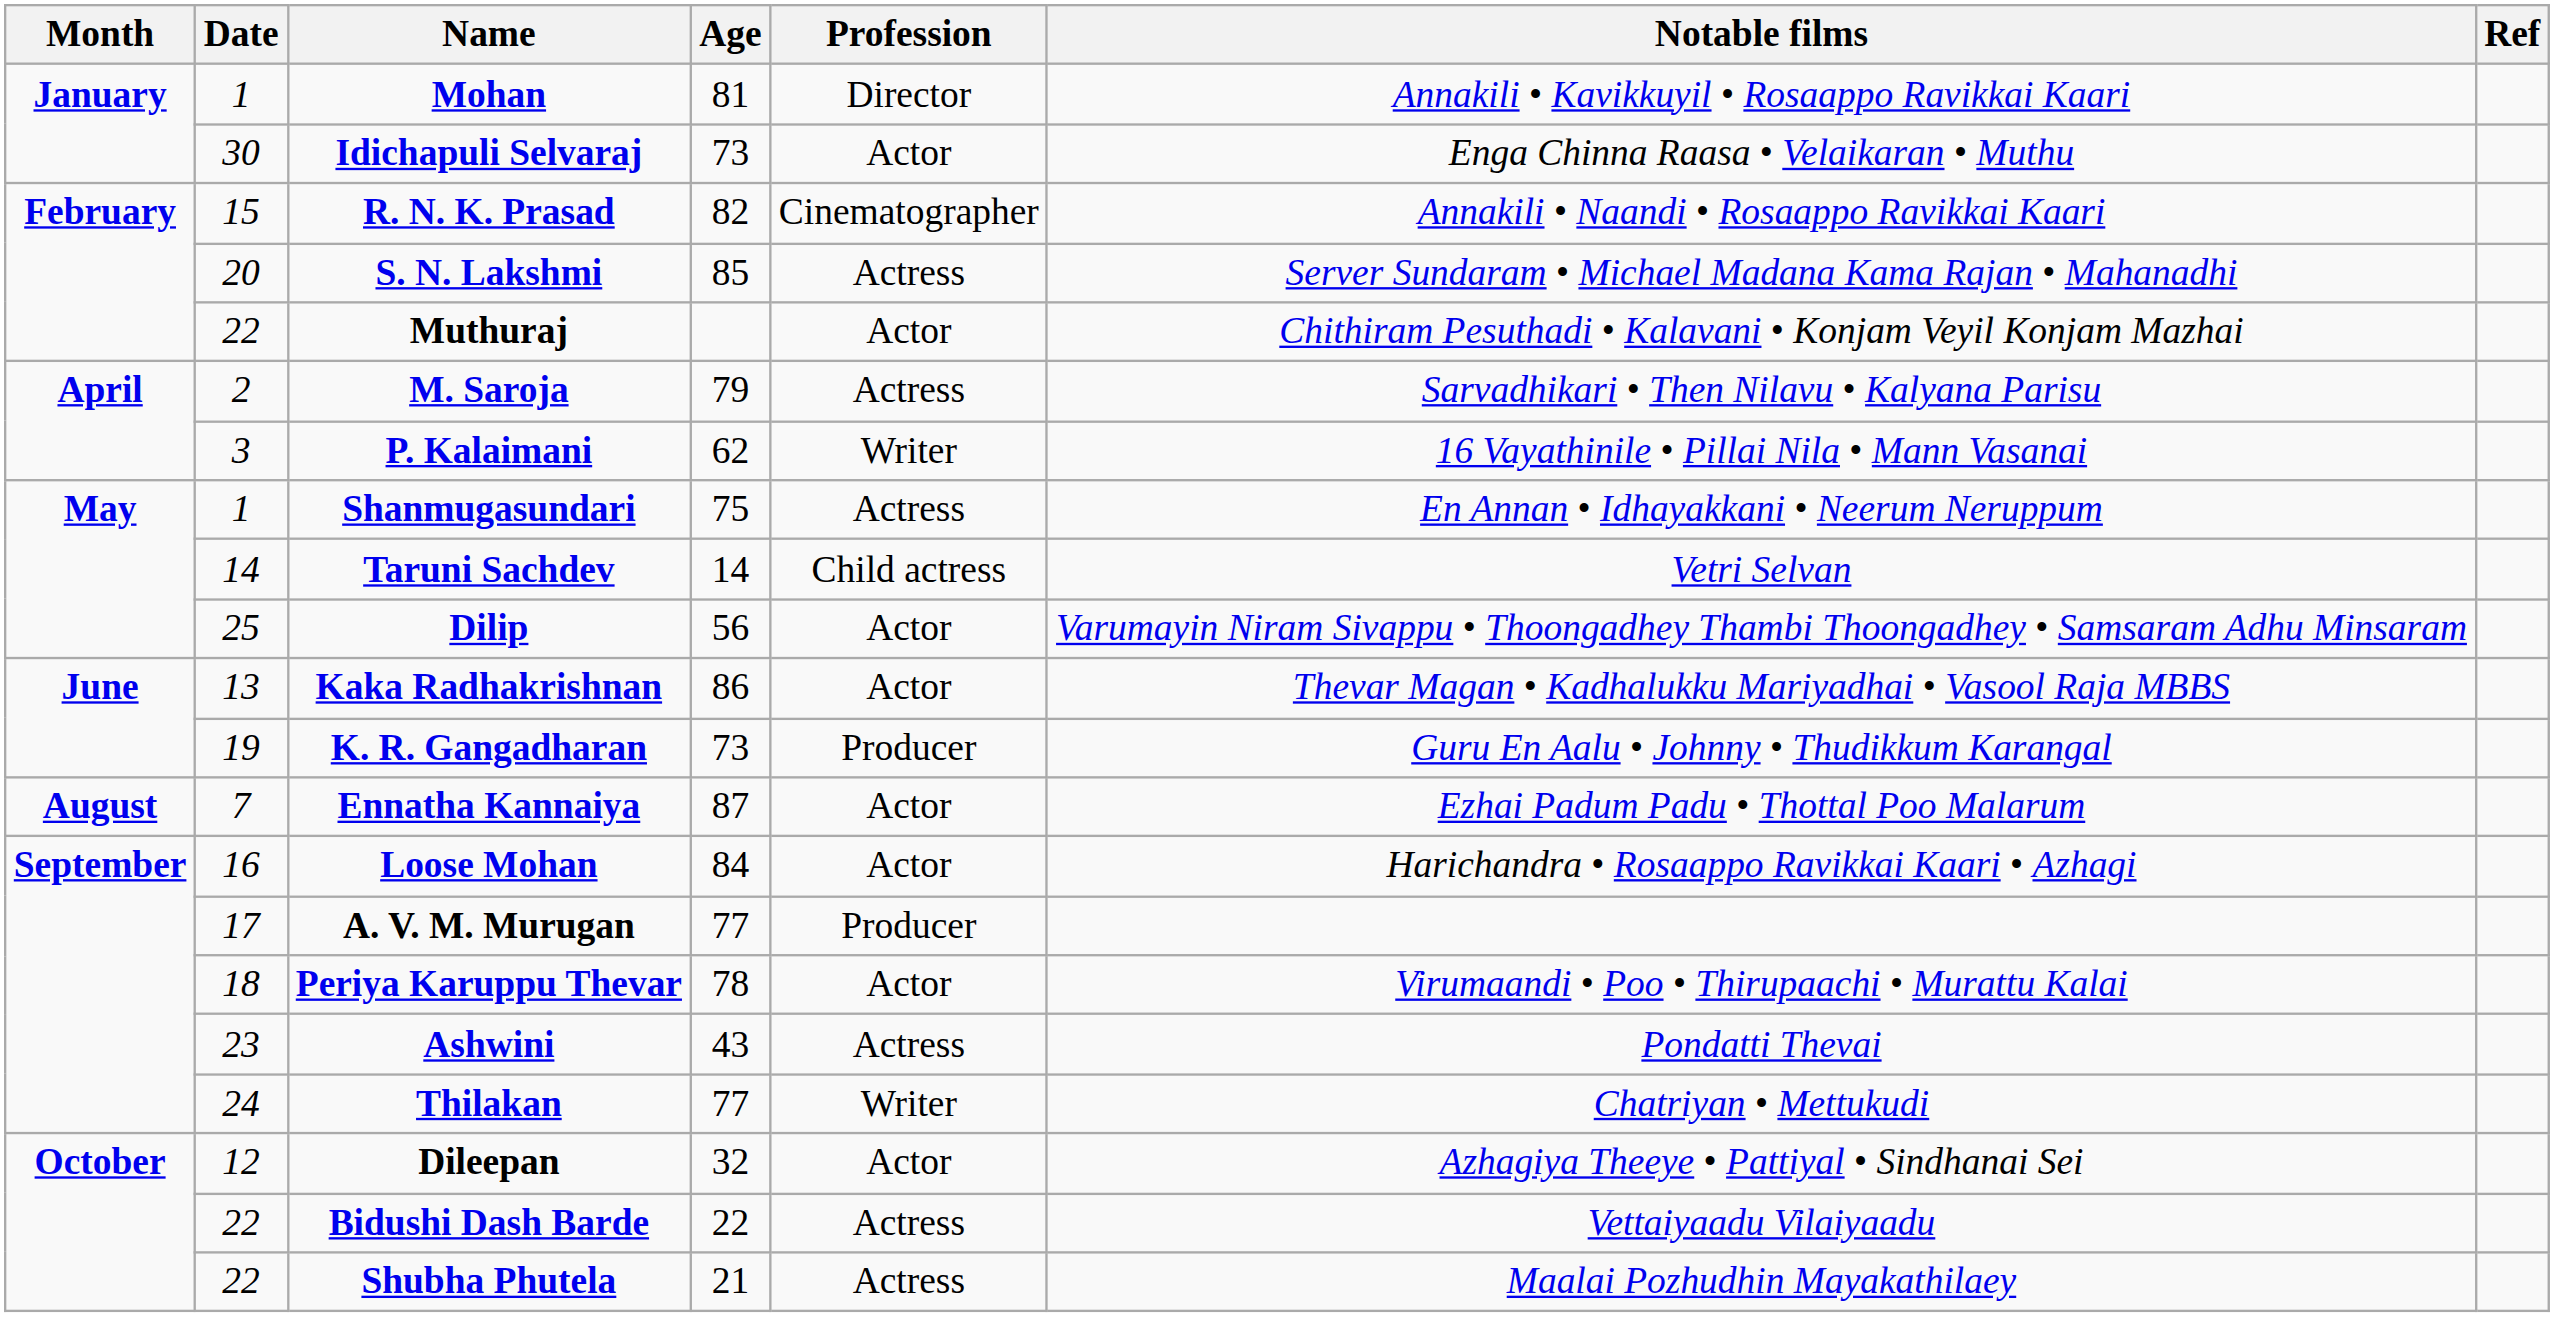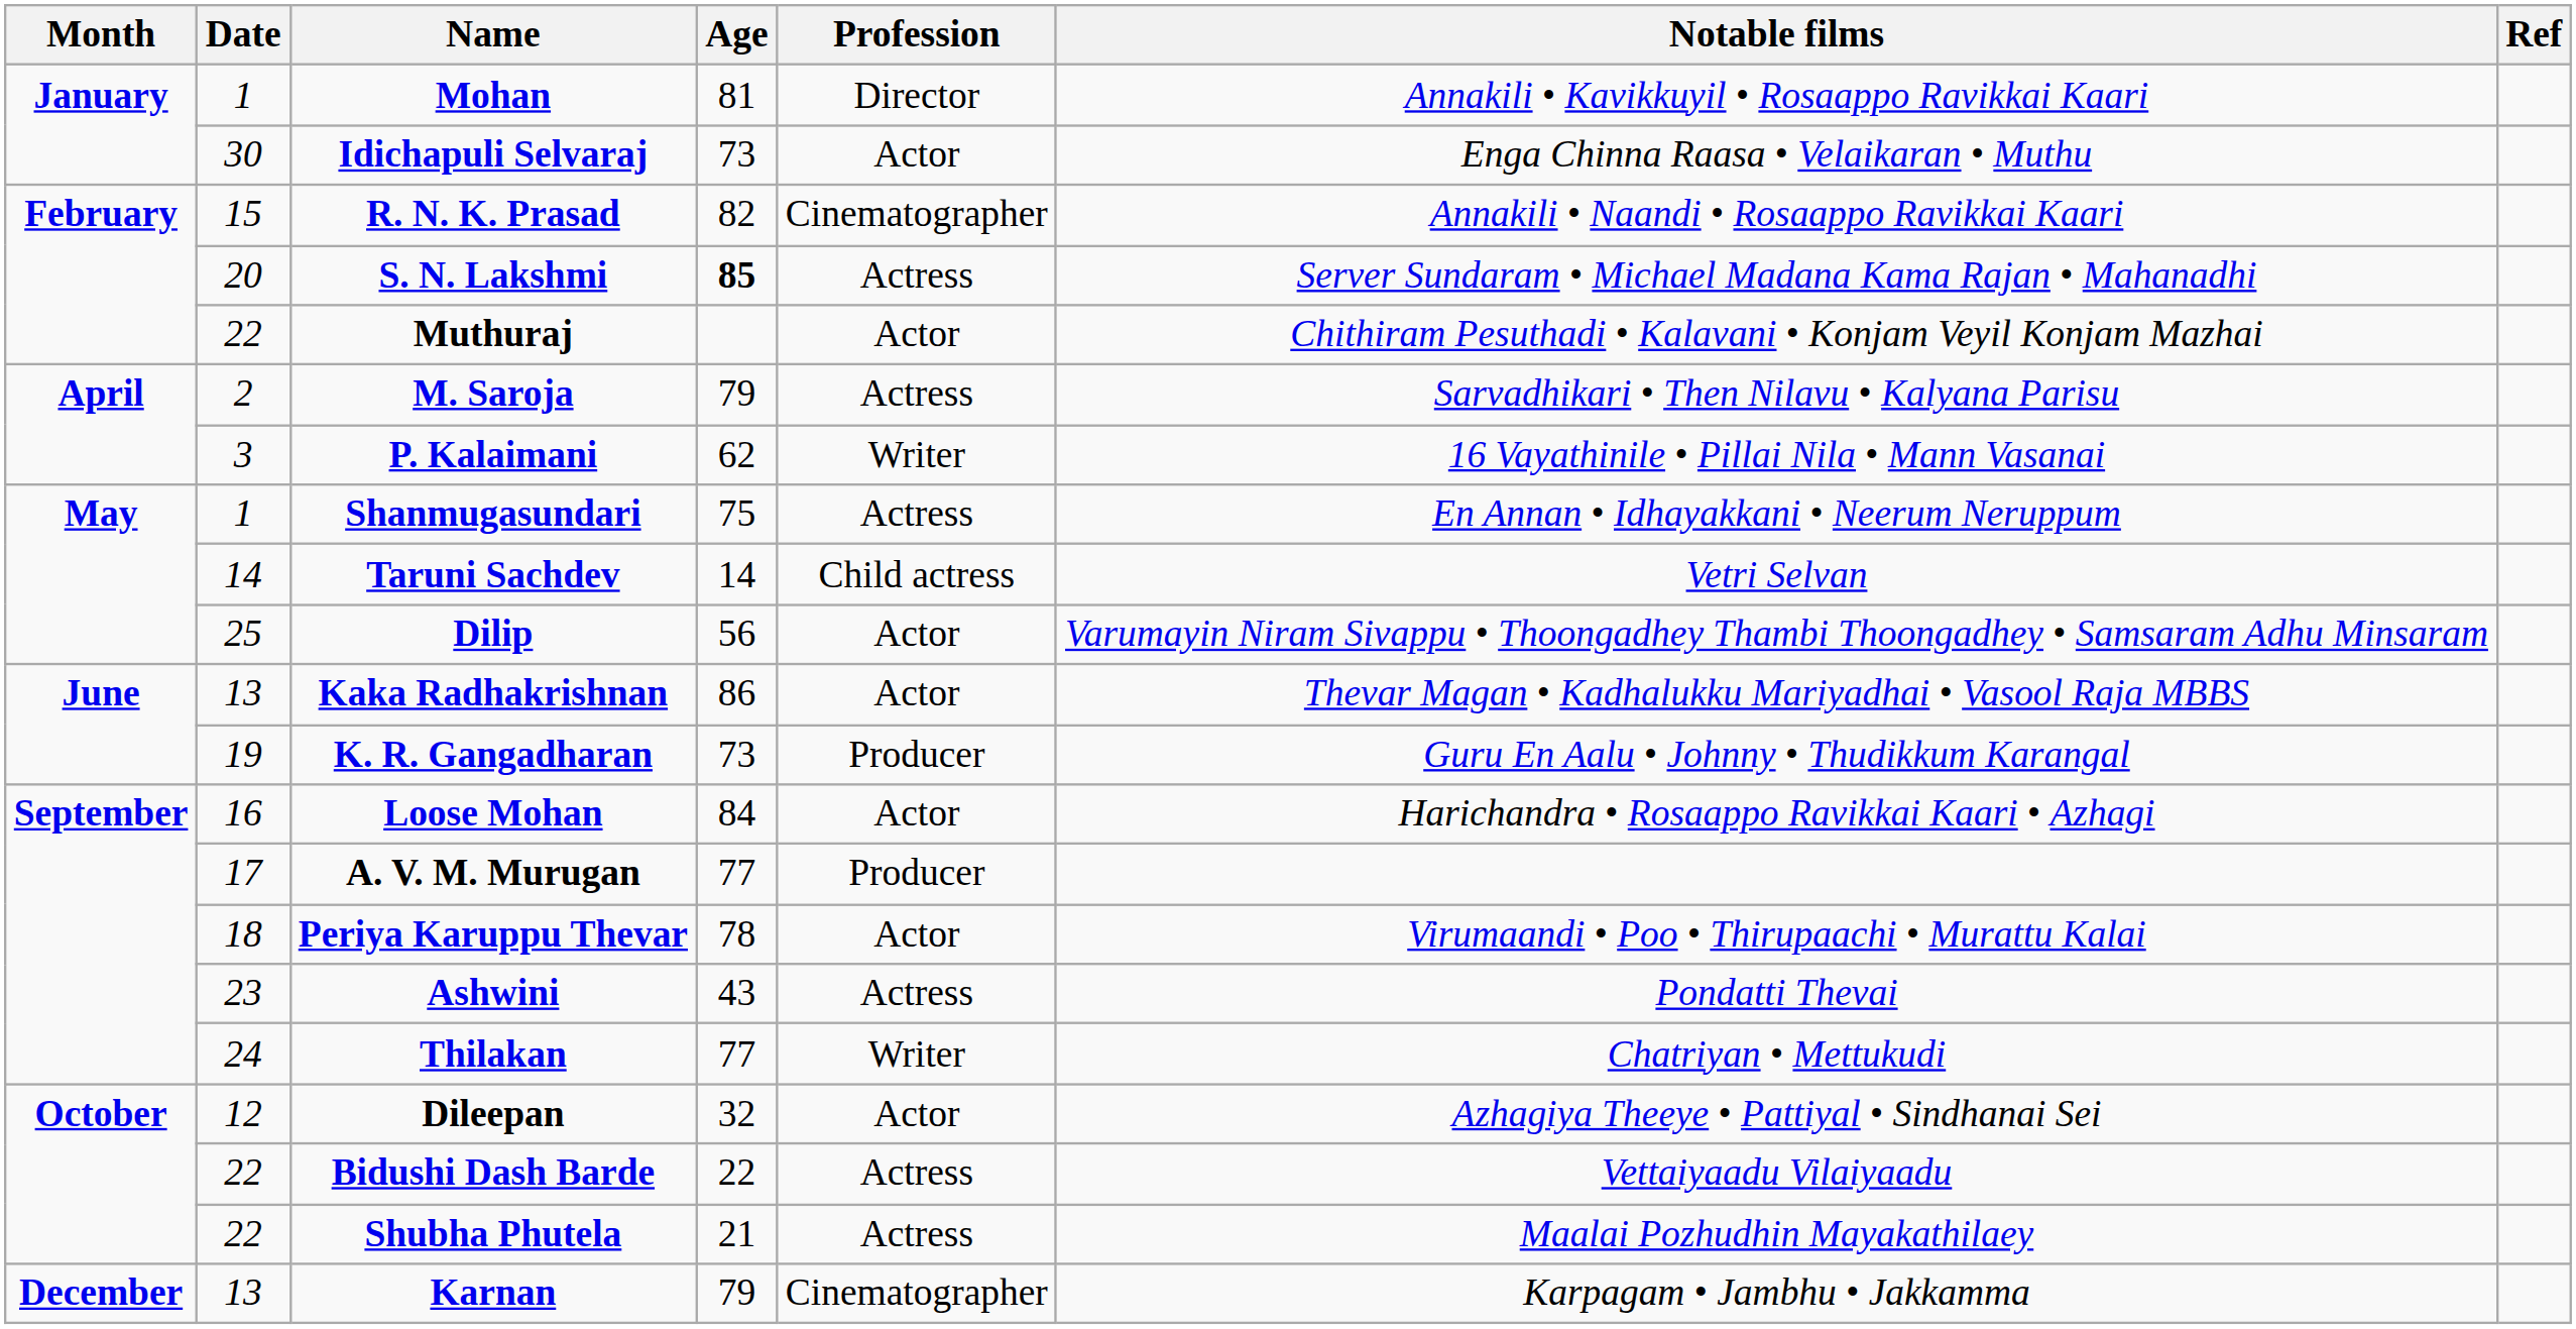S. N. Lakshmi | Age: normal -> bold
- row: August | 7 | Ennatha Kannaiya | 87 | Actor | Ezhai Padum Padu • Thottal Poo Malarum
+ row: December | 13 | Karnan | 79 | Cinematographer | Karpagam • Jambhu • Jakkamma
